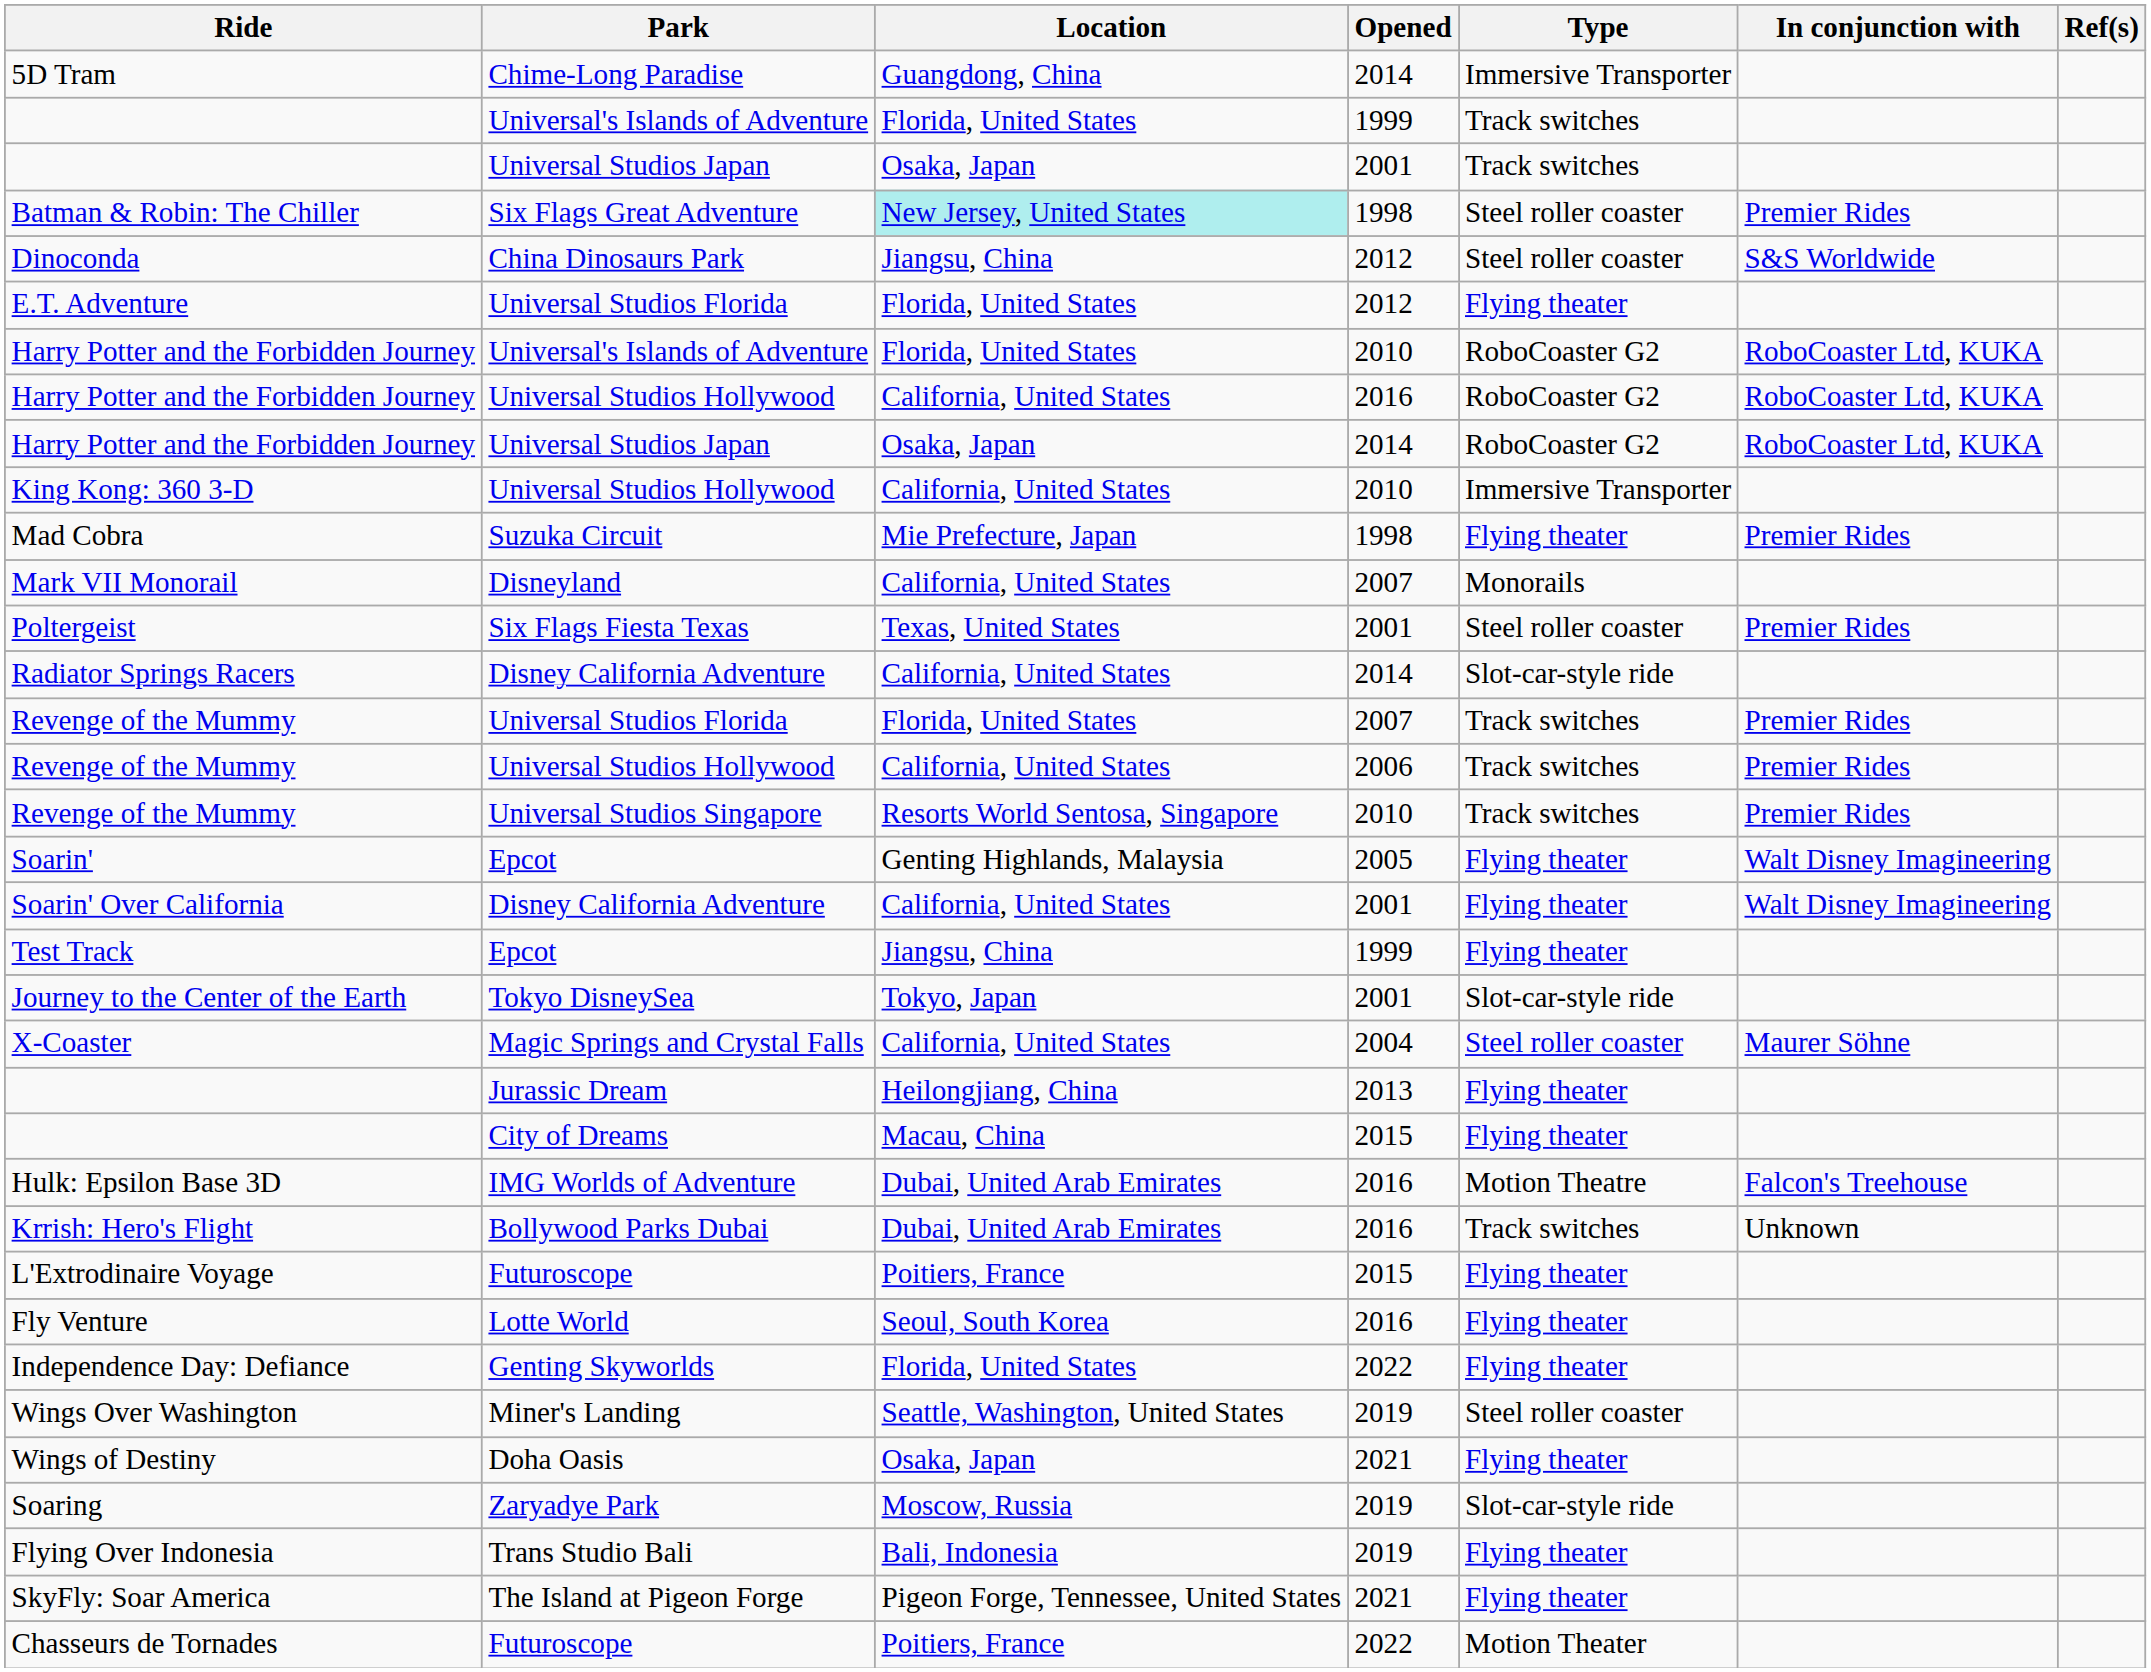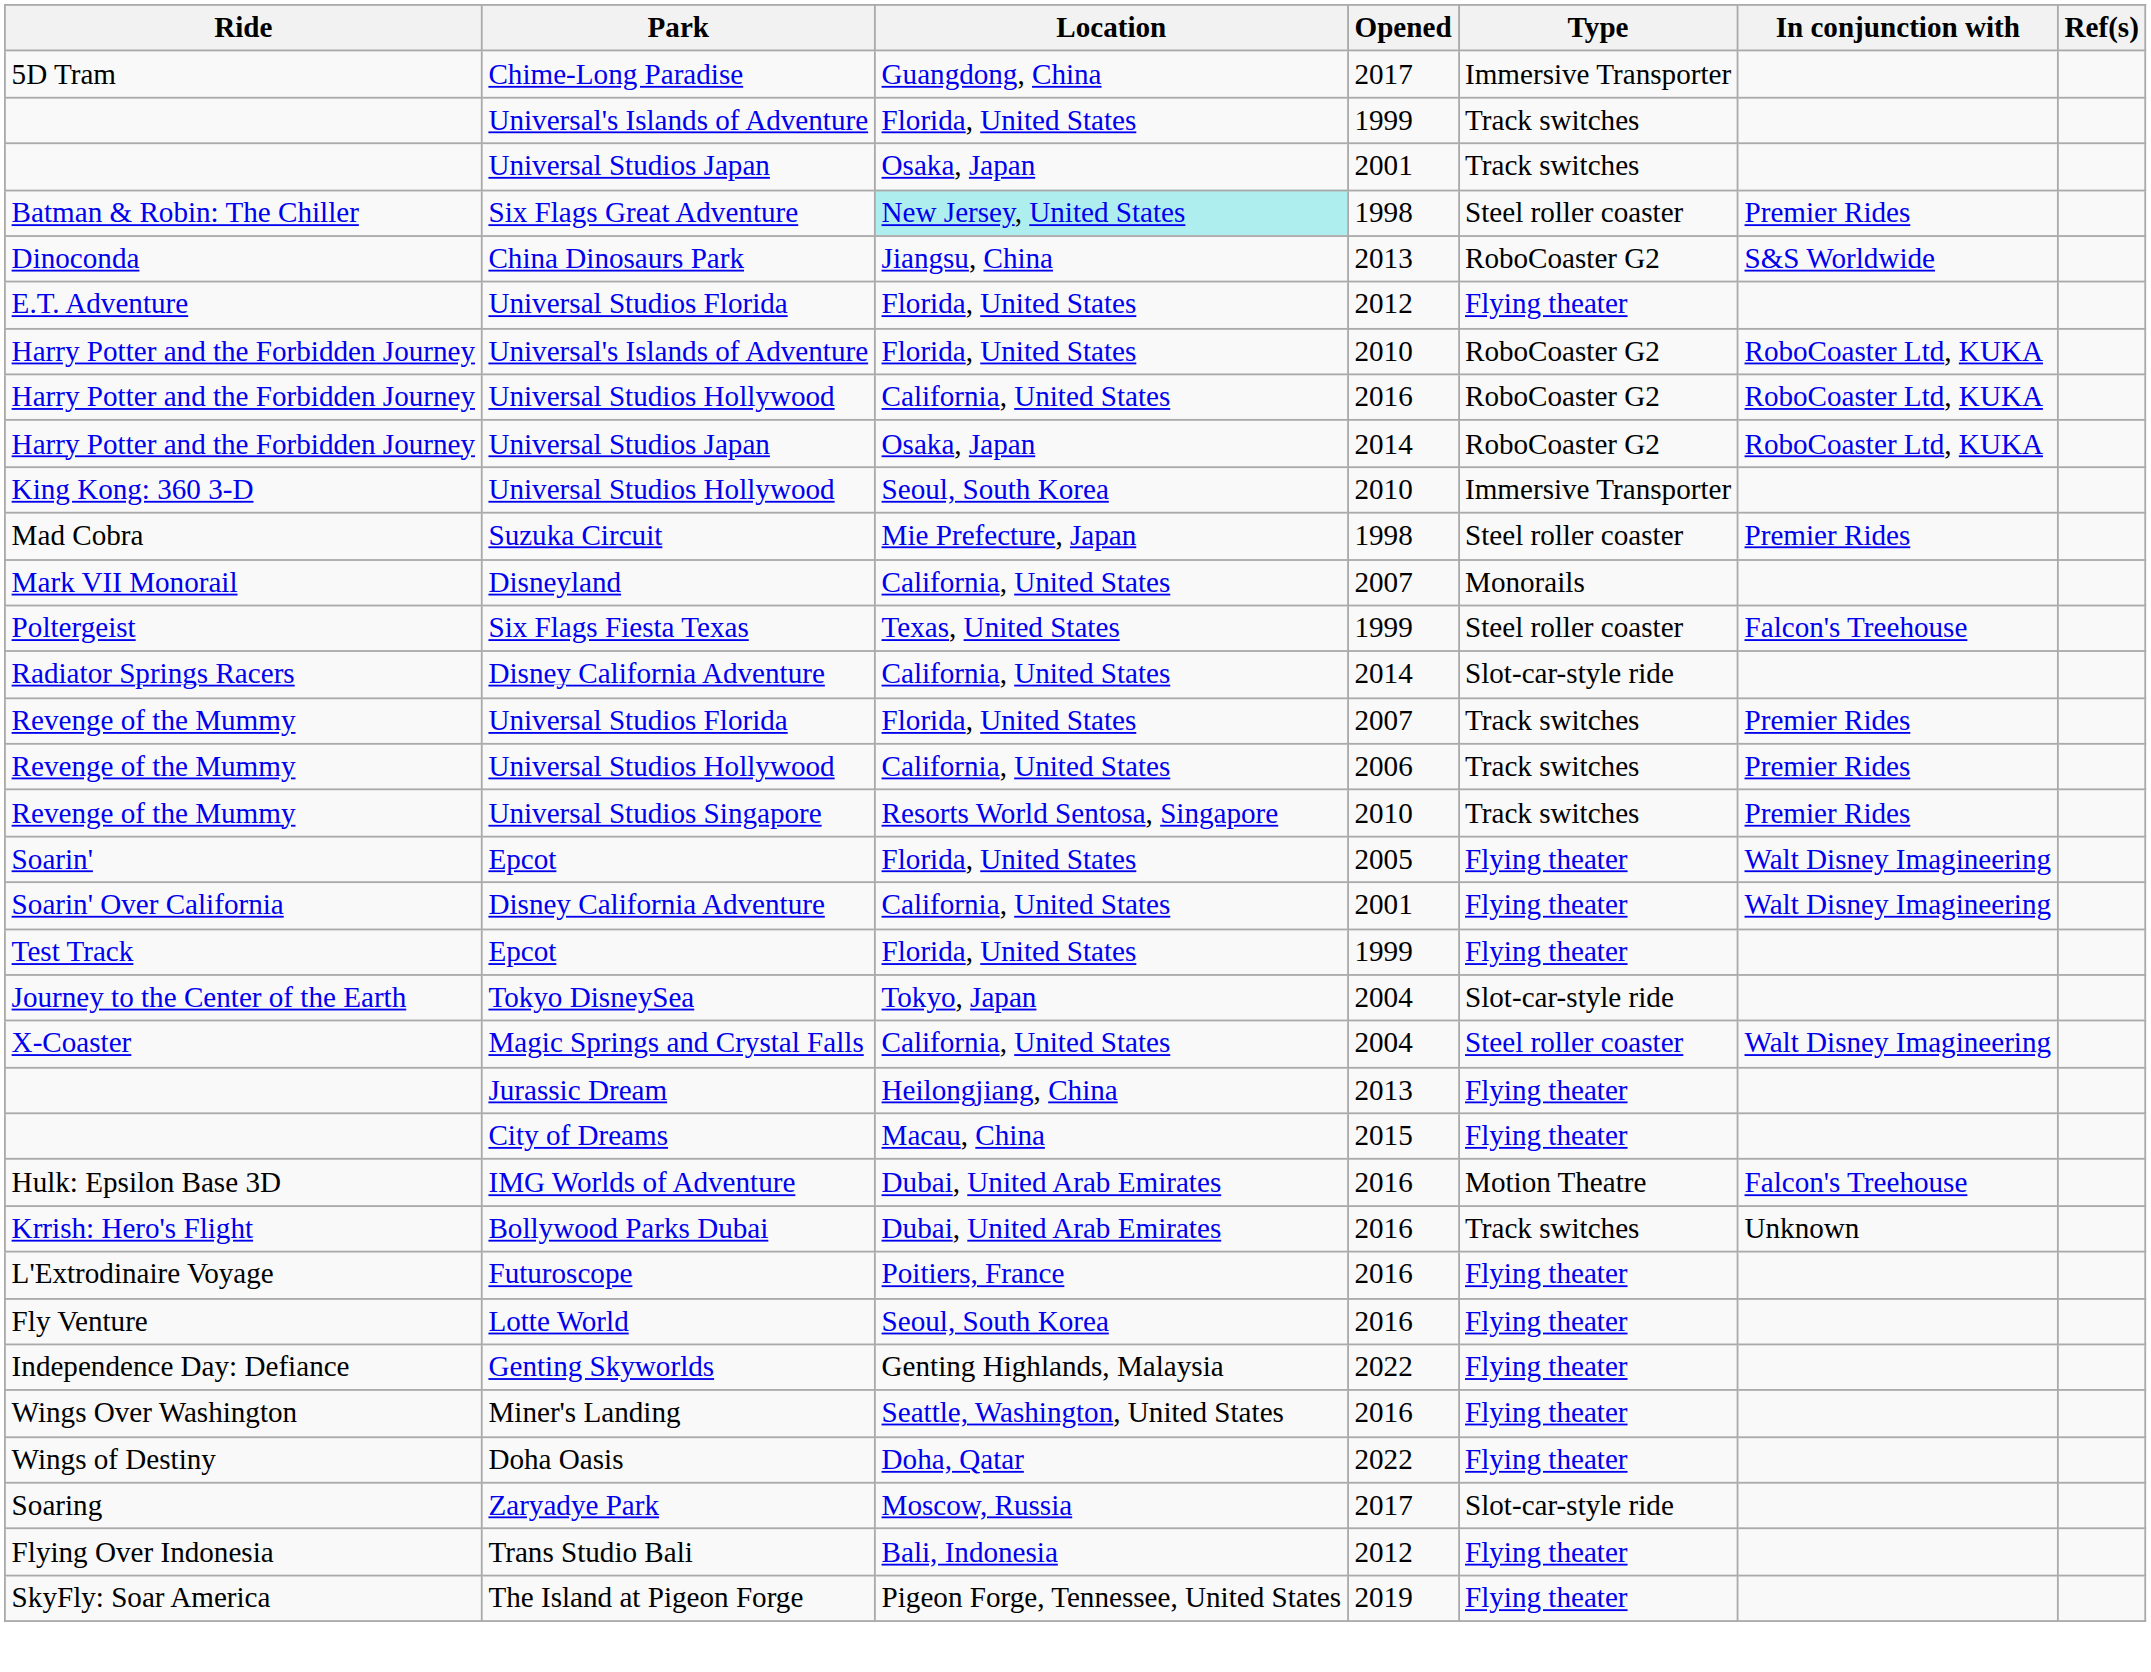5D Tram | Opened: 2014 -> 2017
Dinoconda | Opened: 2012 -> 2013
Dinoconda | Type: Steel roller coaster -> RoboCoaster G2
King Kong: 360 3-D | Location: California, United States -> Seoul, South Korea
Mad Cobra | Type: Flying theater -> Steel roller coaster
Poltergeist | Opened: 2001 -> 1999
Poltergeist | In conjunction with: Premier Rides -> Falcon's Treehouse
Soarin' | Location: Genting Highlands, Malaysia -> Florida, United States
Test Track | Location: Jiangsu, China -> Florida, United States
Journey to the Center of the Earth | Opened: 2001 -> 2004
X-Coaster | In conjunction with: Maurer Söhne -> Walt Disney Imagineering
L'Extrodinaire Voyage | Opened: 2015 -> 2016
Independence Day: Defiance | Location: Florida, United States -> Genting Highlands, Malaysia
Wings Over Washington | Opened: 2019 -> 2016
Wings Over Washington | Type: Steel roller coaster -> Flying theater
Wings of Destiny | Location: Osaka, Japan -> Doha, Qatar
Wings of Destiny | Opened: 2021 -> 2022
Soaring | Opened: 2019 -> 2017
Flying Over Indonesia | Opened: 2019 -> 2012
SkyFly: Soar America | Opened: 2021 -> 2019
- row: Chasseurs de Tornades | Futuroscope | Poitiers, France | 2022 | Motion Theater
